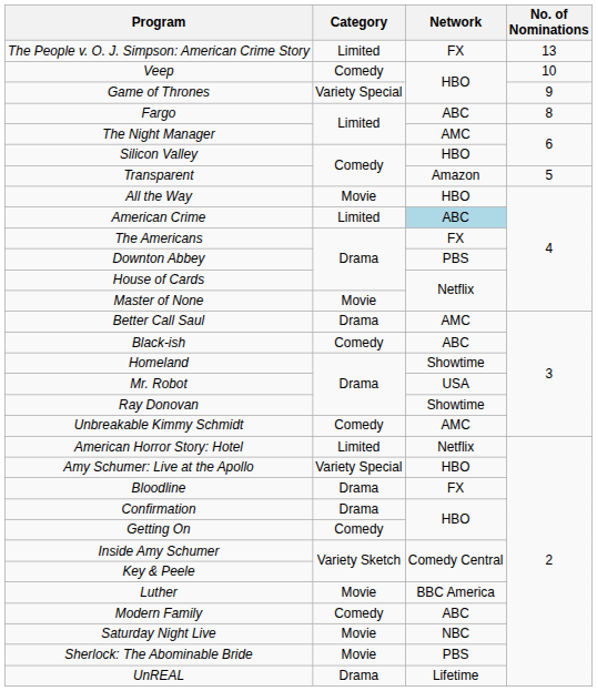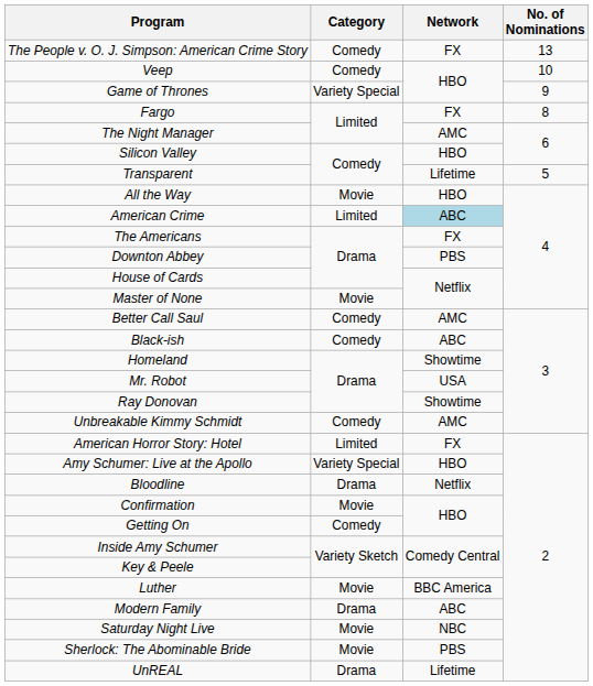The People v. O. J. Simpson: American Crime Story | Category: Limited -> Comedy
Fargo | Network: ABC -> FX
Transparent | Network: Amazon -> Lifetime
Better Call Saul | Category: Drama -> Comedy
American Horror Story: Hotel | Network: Netflix -> FX
Bloodline | Network: FX -> Netflix
Confirmation | Category: Drama -> Movie
Modern Family | Category: Comedy -> Drama
